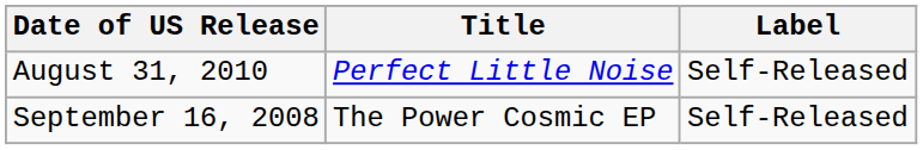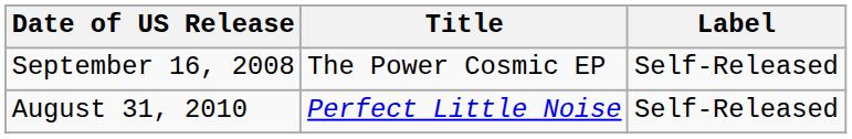rows swapped: September 16, 2008 <-> August 31, 2010
